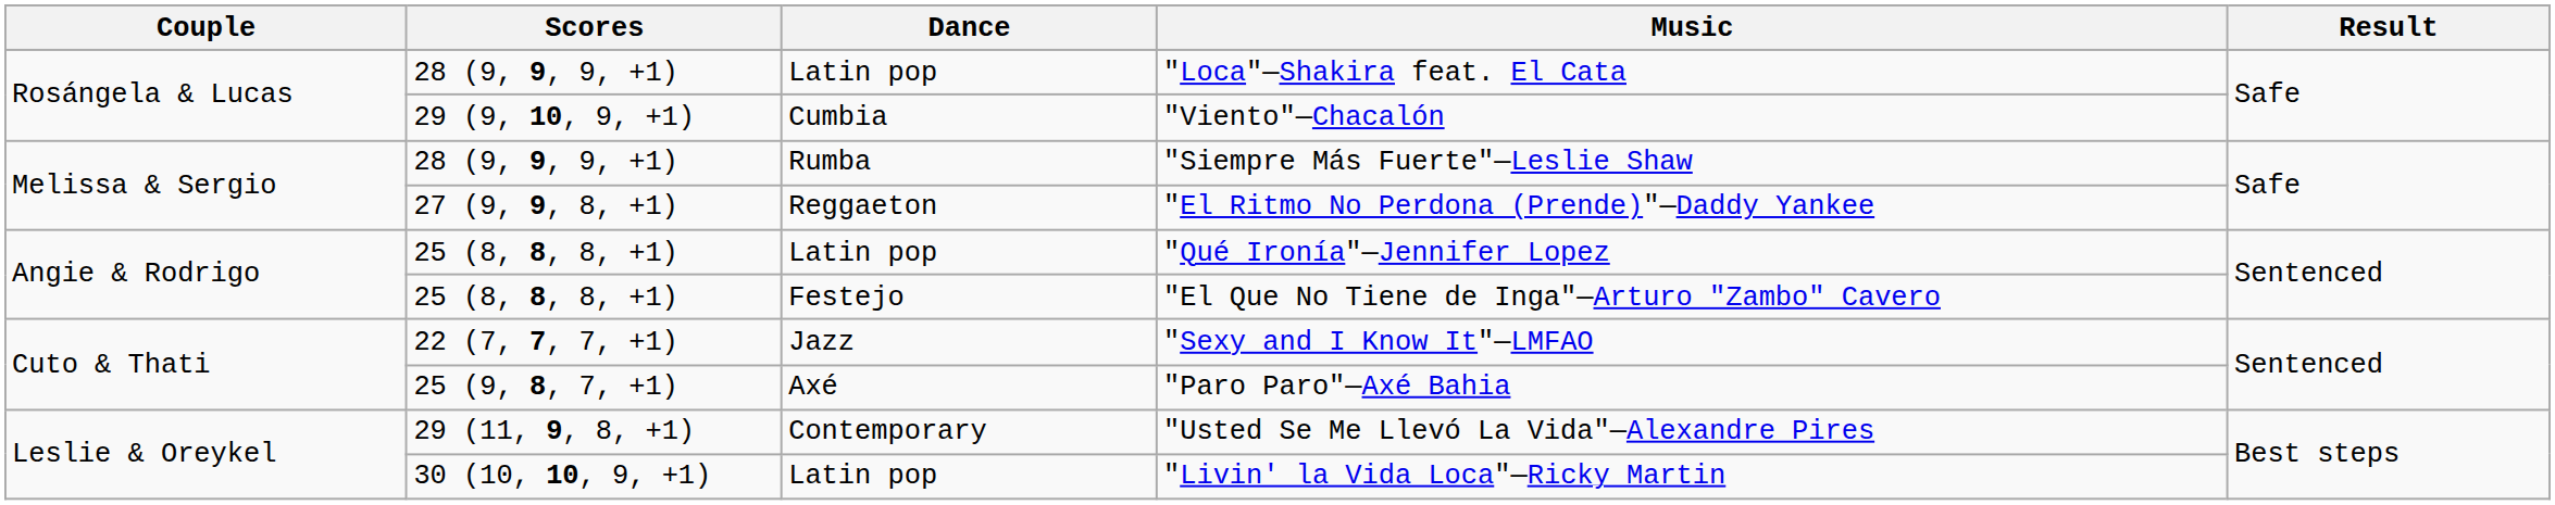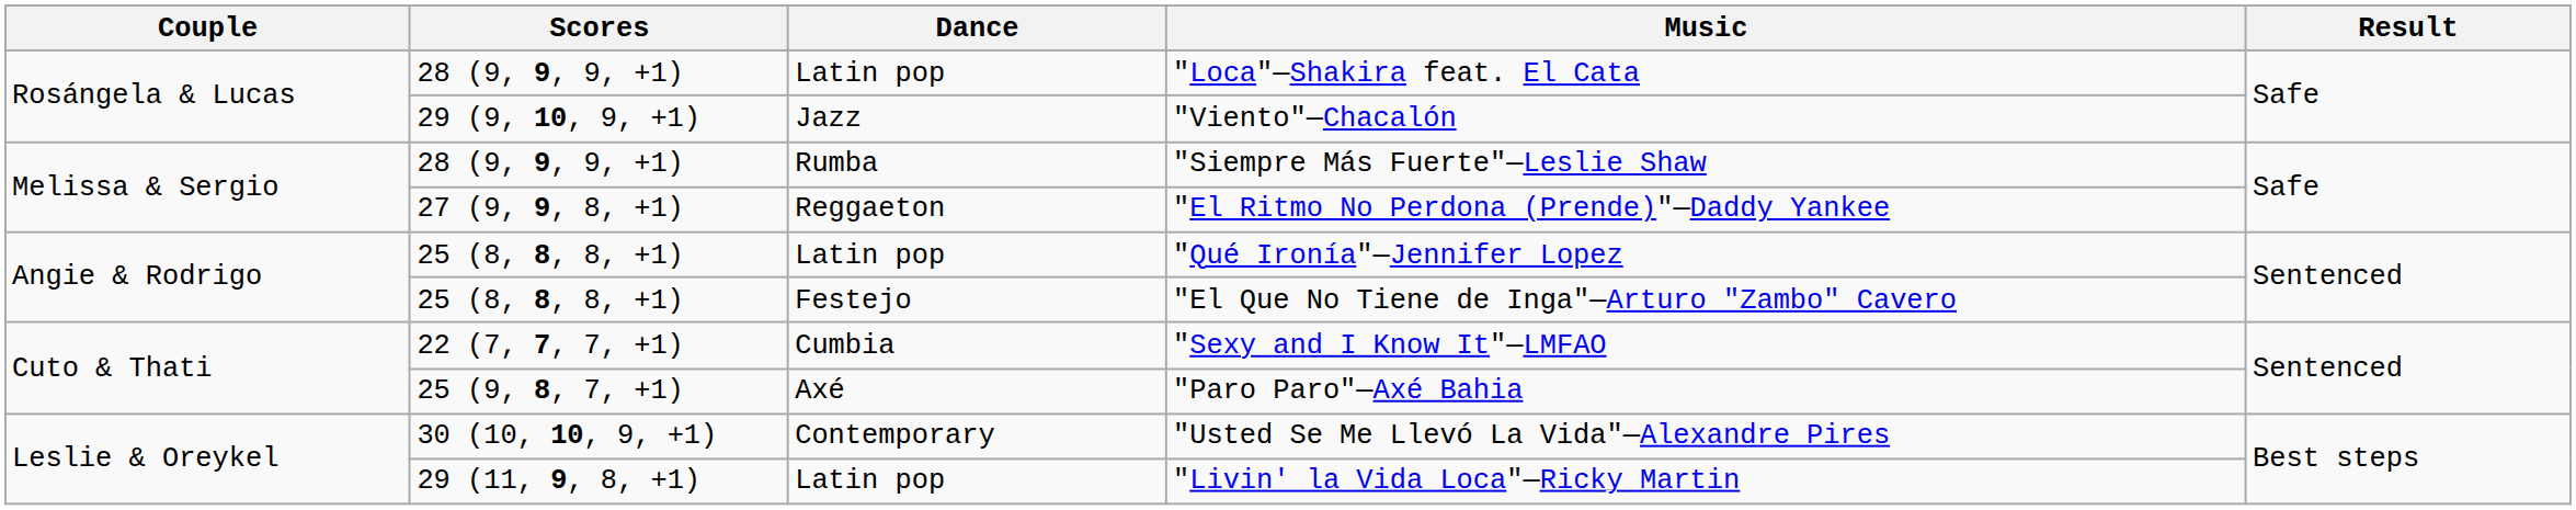"Viento"—Chacalón | Dance: Cumbia -> Jazz
"Sexy and I Know It"—LMFAO | Dance: Jazz -> Cumbia
"Usted Se Me Llevó La Vida"—Alexandre Pires | Scores: 29 (11, 9, 8, +1) -> 30 (10, 10, 9, +1)
"Livin' la Vida Loca"—Ricky Martin | Scores: 30 (10, 10, 9, +1) -> 29 (11, 9, 8, +1)
